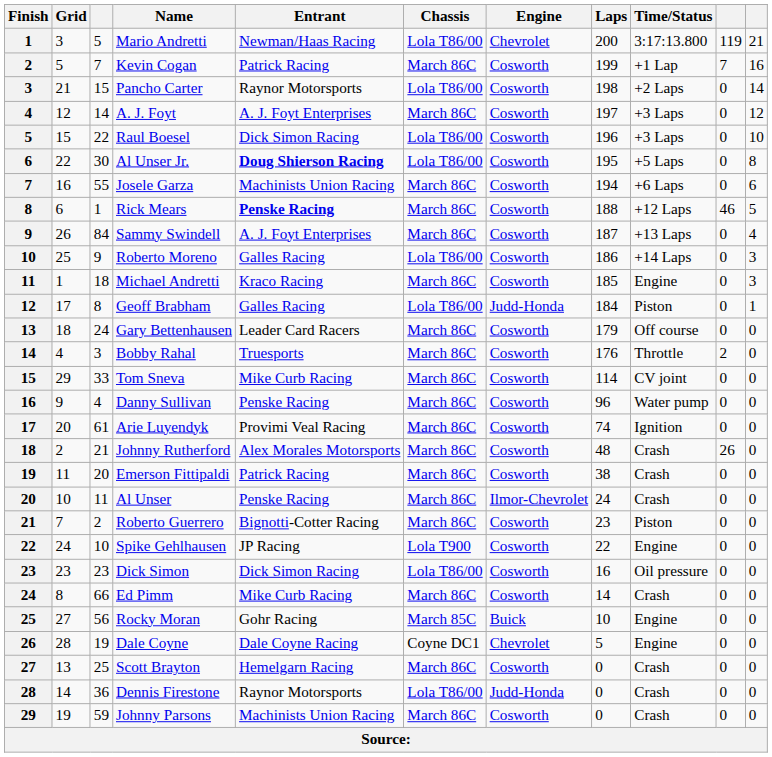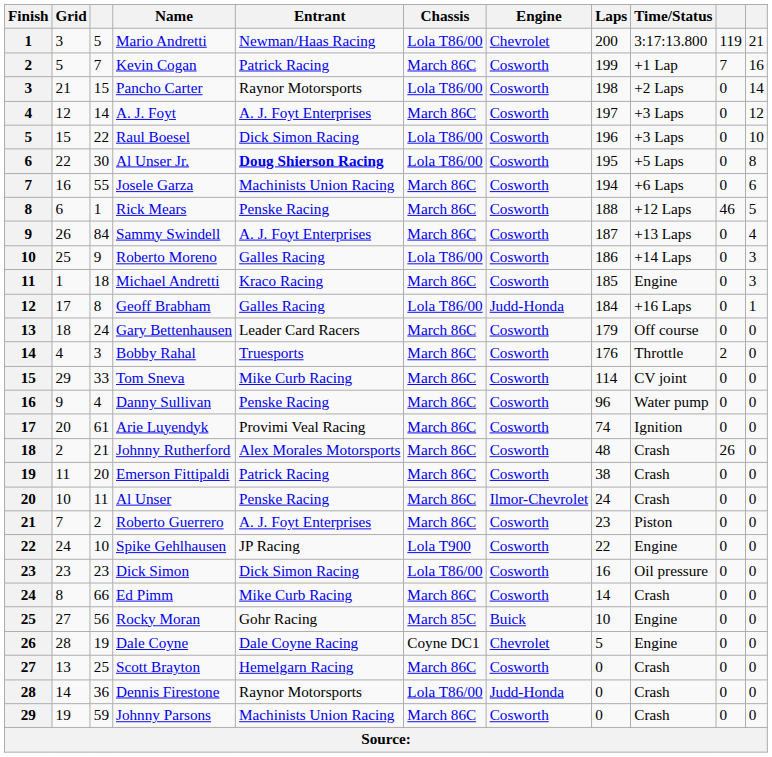Rick Mears | Entrant: bold -> normal
Geoff Brabham | Time/Status: Piston -> +16 Laps
Roberto Guerrero | Entrant: Bignotti-Cotter Racing -> A. J. Foyt Enterprises
